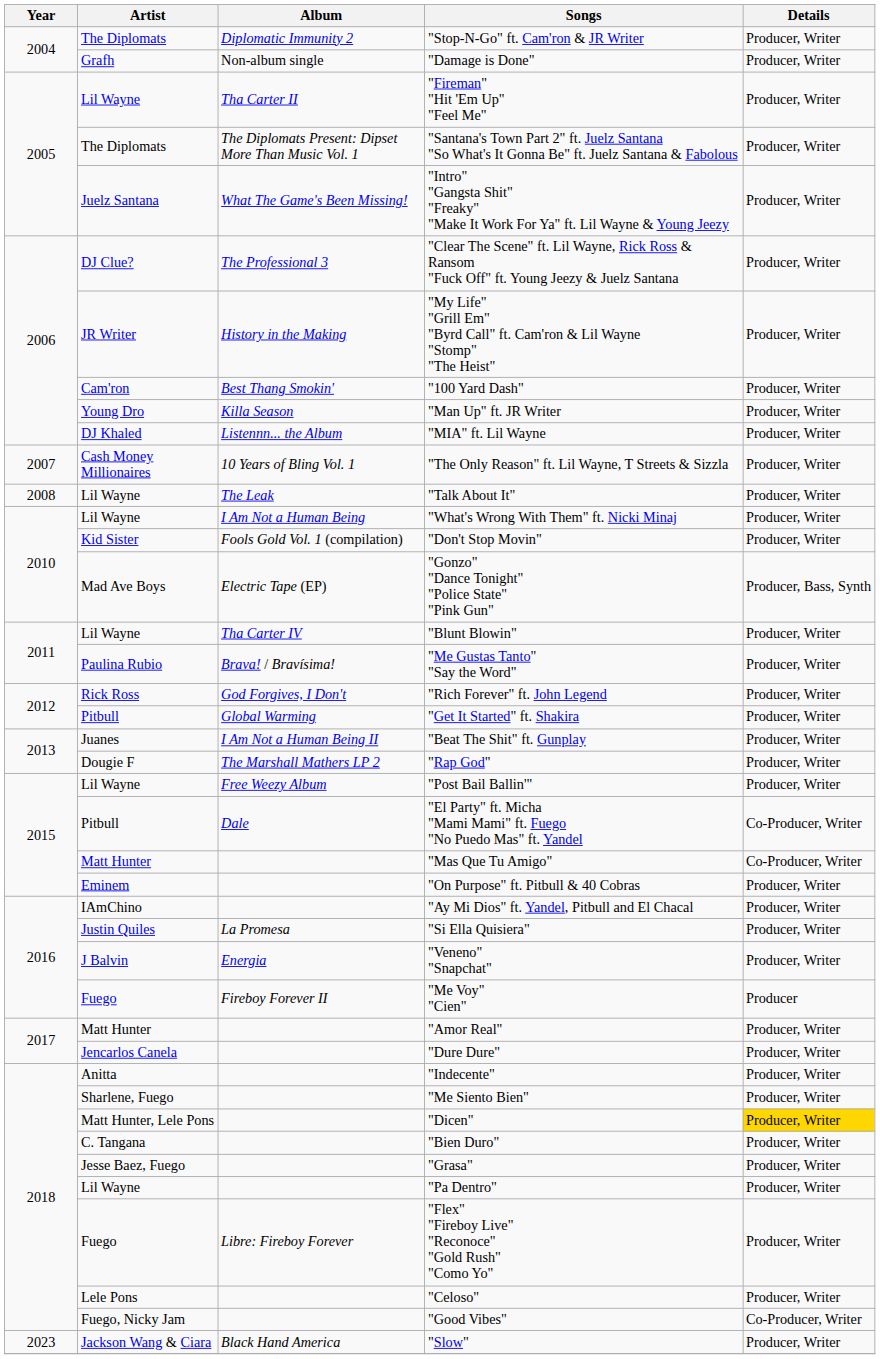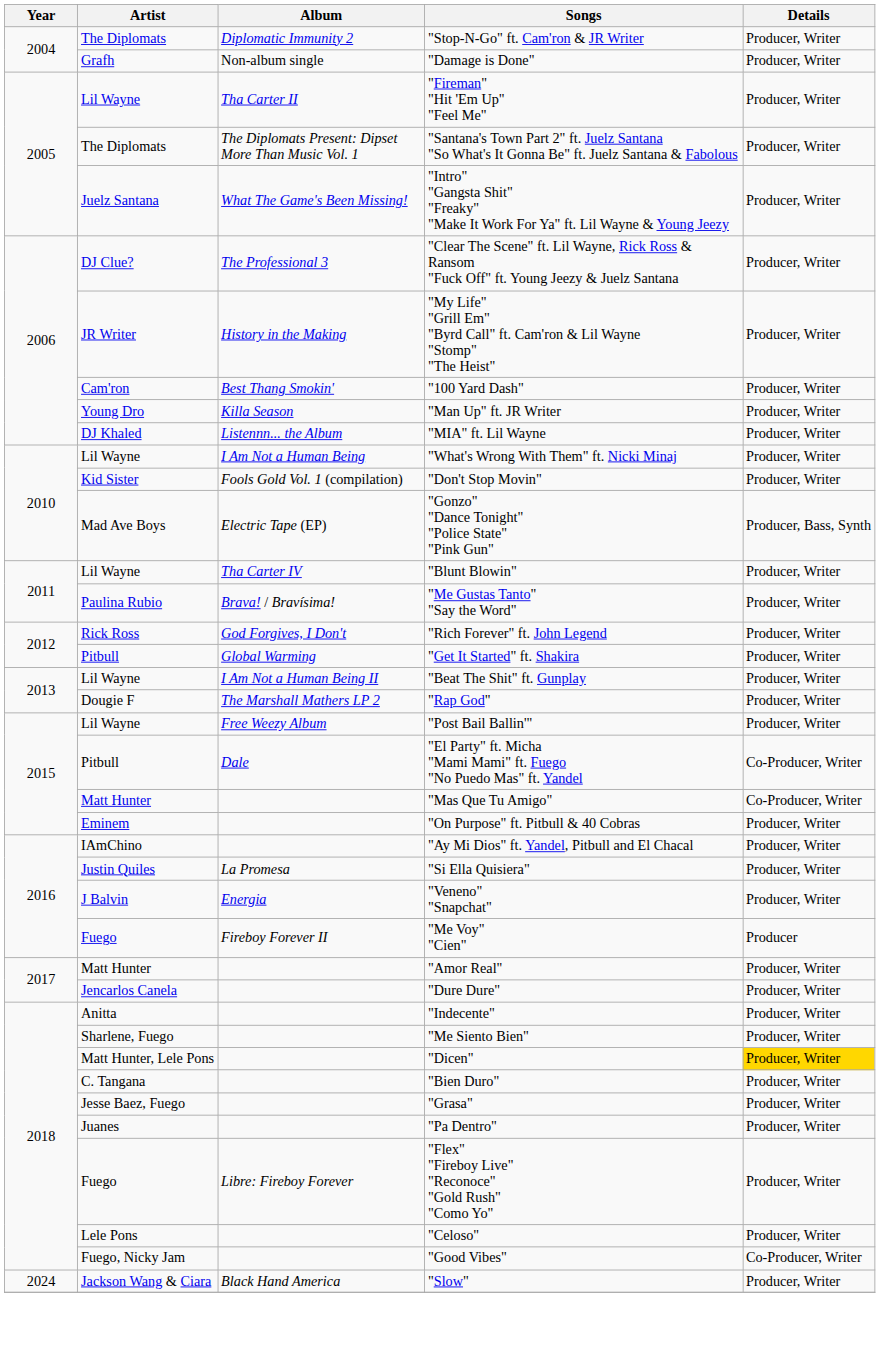- row: 2007 | Cash Money Millionaires | 10 Years of Bling Vol. 1 | "The Only Reason" ft. Lil Wayne, T Streets & Sizzla | Producer, Writer
- row: 2008 | Lil Wayne | The Leak | "Talk About It" | Producer, Writer
"Beat The Shit" ft. Gunplay | Artist: Juanes -> Lil Wayne
"Pa Dentro" | Artist: Lil Wayne -> Juanes
"Slow" | Year: 2023 -> 2024
